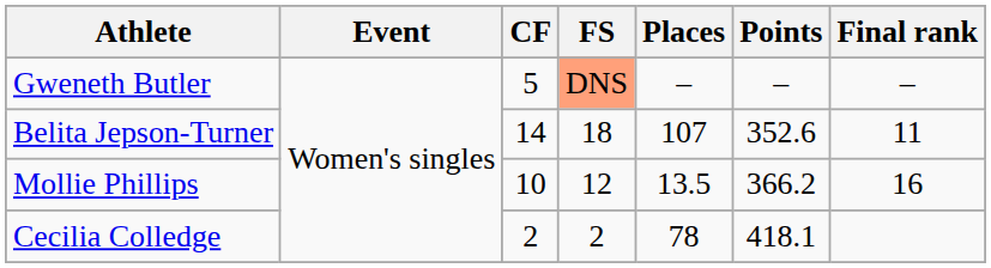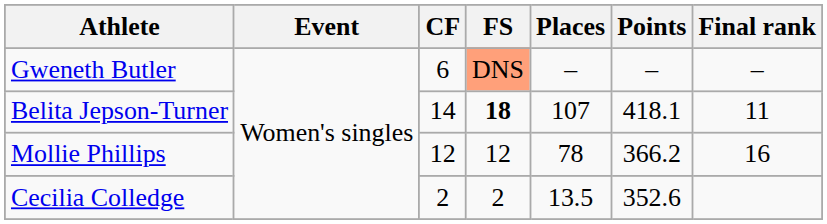Gweneth Butler | CF: 5 -> 6
Belita Jepson-Turner | FS: normal -> bold
Belita Jepson-Turner | Points: 352.6 -> 418.1
Mollie Phillips | CF: 10 -> 12
Mollie Phillips | Places: 13.5 -> 78
Cecilia Colledge | Places: 78 -> 13.5
Cecilia Colledge | Points: 418.1 -> 352.6
